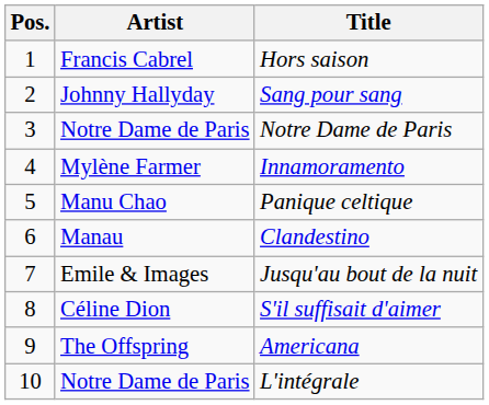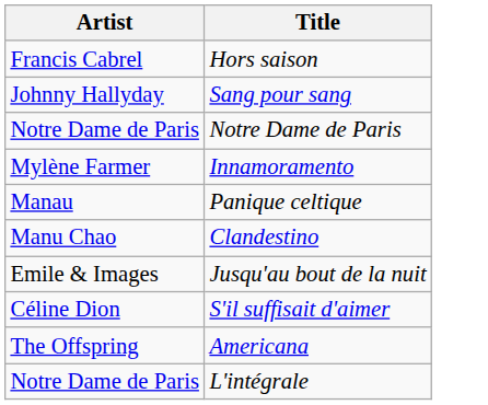- column: Pos. | 1 | 2 | 3 | 4 | 5 | 6 | 7 | 8 | 9 | 10
Panique celtique | Artist: Manu Chao -> Manau
Clandestino | Artist: Manau -> Manu Chao
